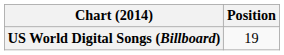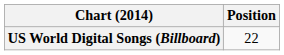US World Digital Songs (Billboard) | Position: 19 -> 22
